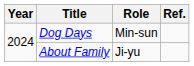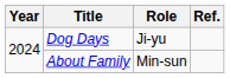Dog Days | Role: Min-sun -> Ji-yu
About Family | Role: Ji-yu -> Min-sun
